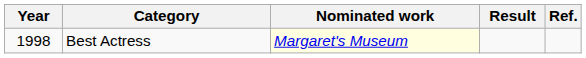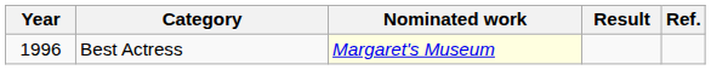Best Actress | Year: 1998 -> 1996
